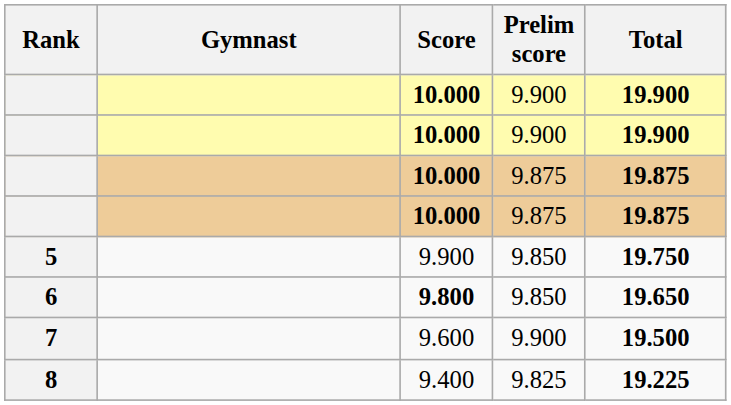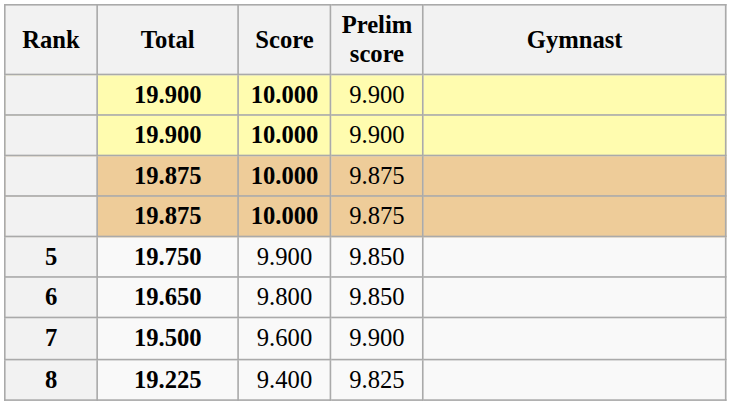columns swapped: Gymnast <-> Total
6 | Score: bold -> normal
